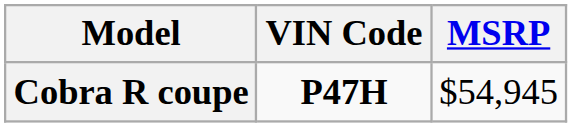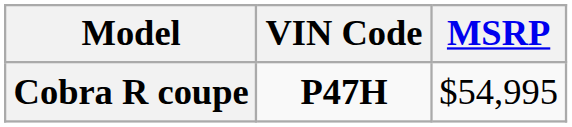Cobra R coupe | MSRP: $54,945 -> $54,995
